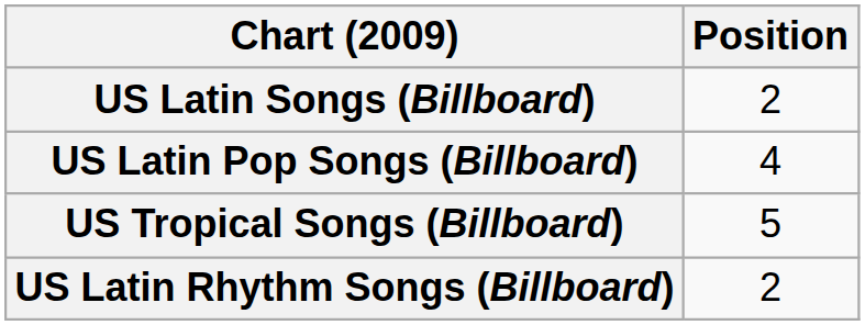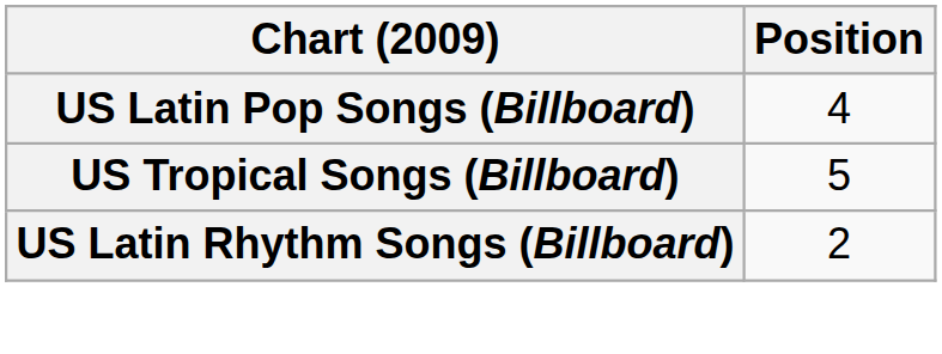- row: US Latin Songs (Billboard) | 2
